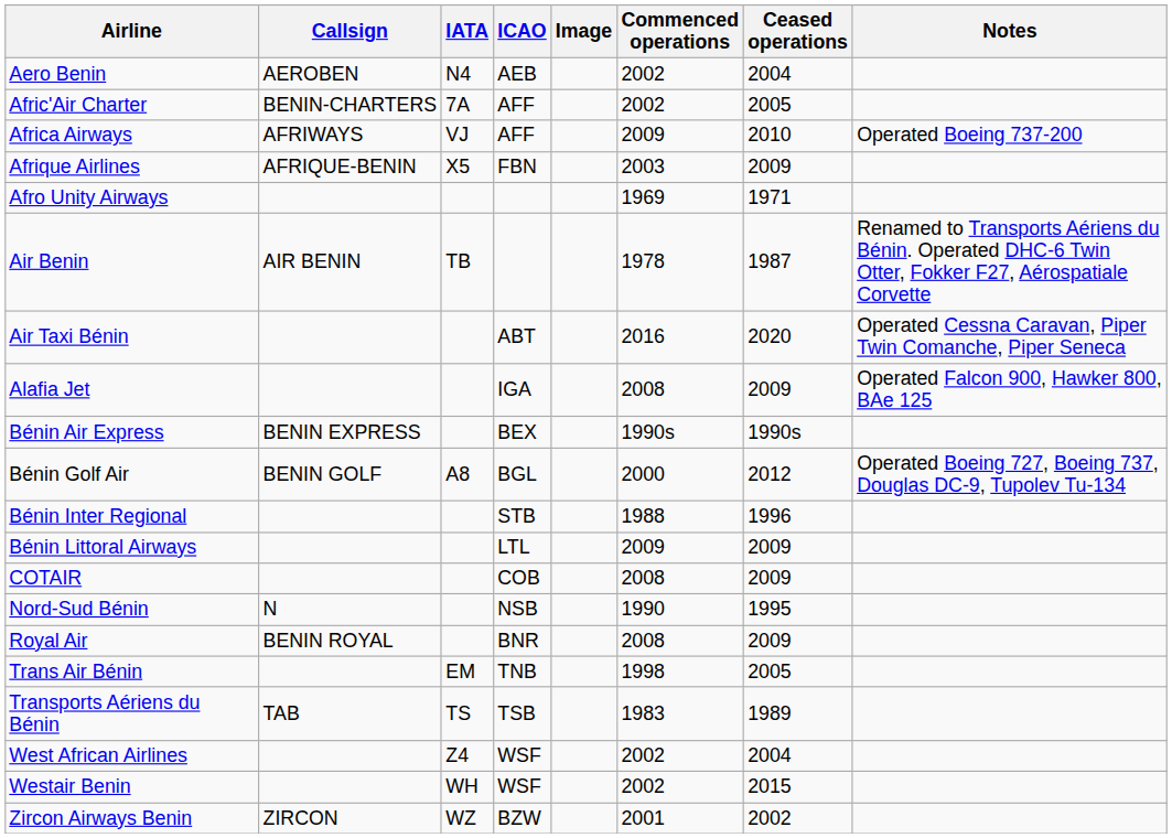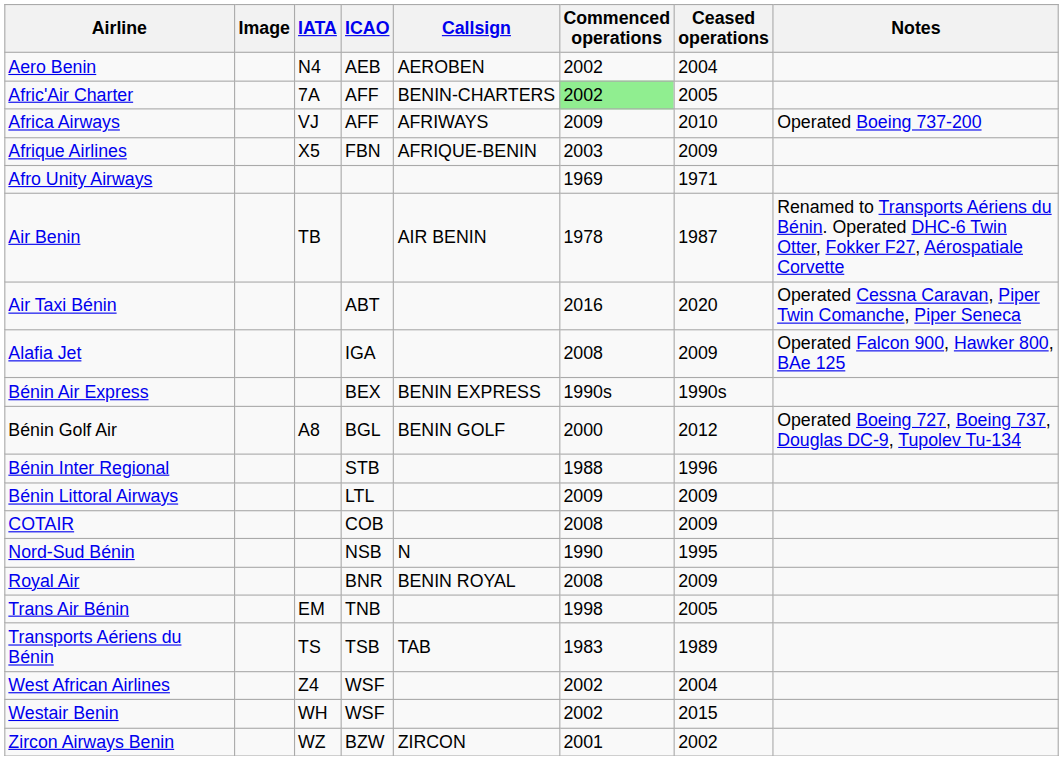columns swapped: Image <-> Callsign
Afric'Air Charter | Commenced operations: no background -> lightgreen background
